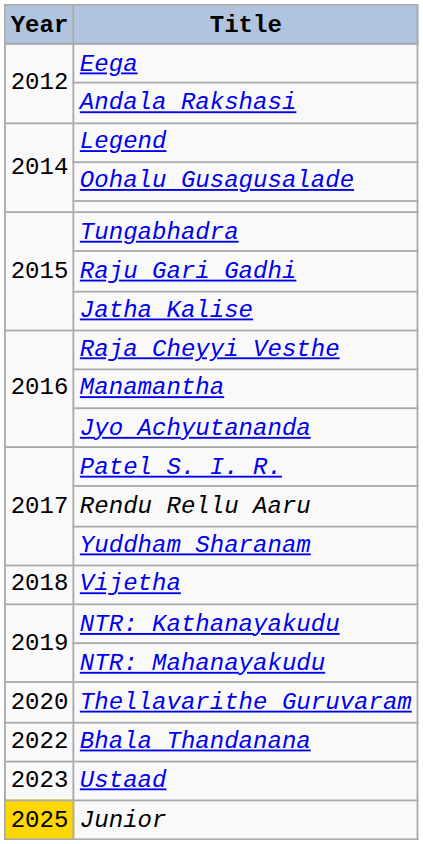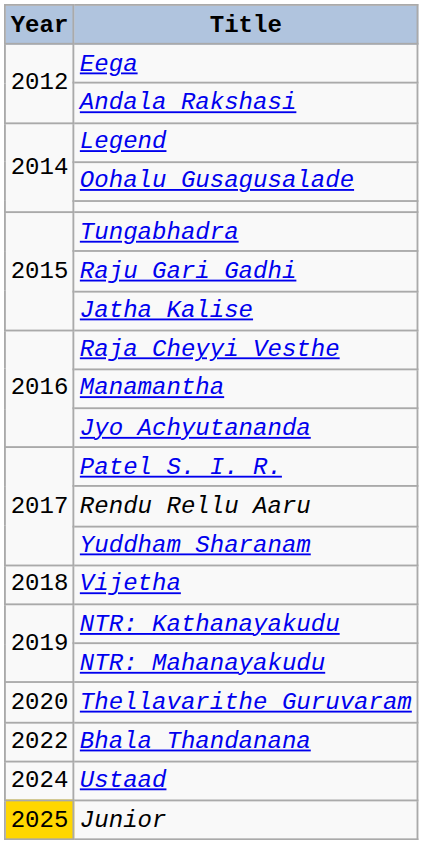Ustaad | Year: 2023 -> 2024
